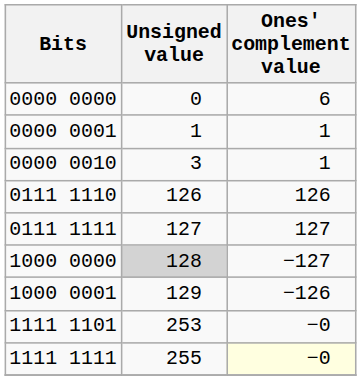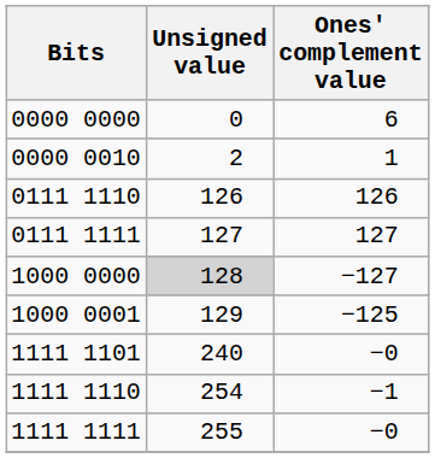- row: 0000 0001 | 1 | 1
0000 0010 | Unsigned value: 3 -> 2
1000 0001 | Ones' complement value: −126 -> −125
1111 1101 | Unsigned value: 253 -> 240
+ row: 1111 1110 | 254 | −1
1111 1111 | Ones' complement value: lightyellow background -> no background
